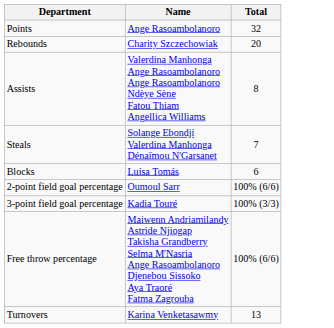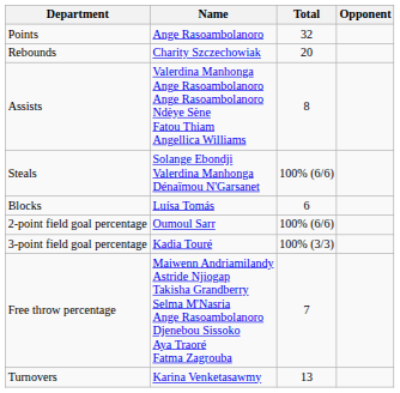+ column: Opponent
Steals | Total: 7 -> 100% (6/6)
Free throw percentage | Total: 100% (6/6) -> 7
